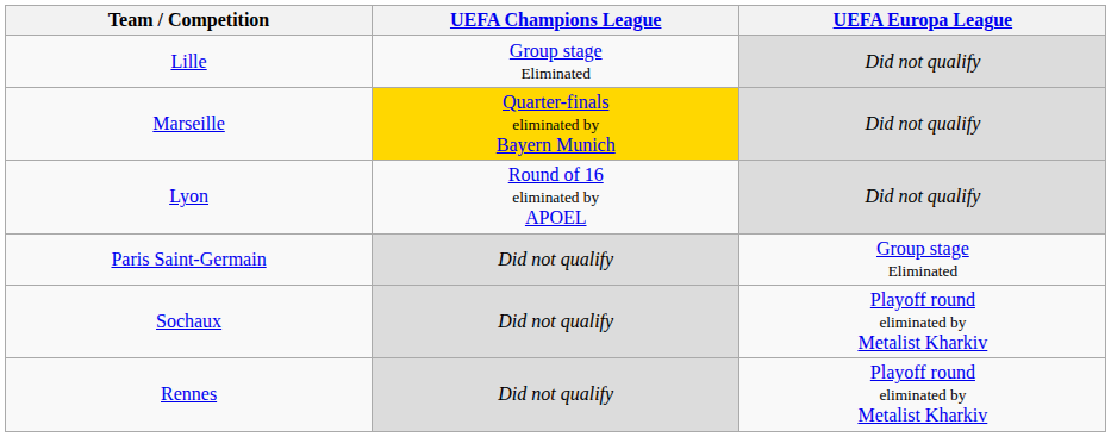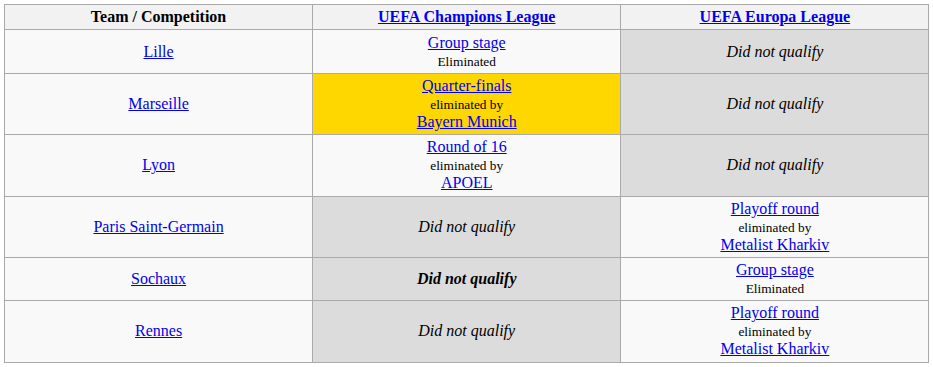Paris Saint-Germain | UEFA Europa League: Group stage Eliminated -> Playoff round eliminated by Metalist Kharkiv
Sochaux | UEFA Champions League: normal -> bold
Sochaux | UEFA Europa League: Playoff round eliminated by Metalist Kharkiv -> Group stage Eliminated
